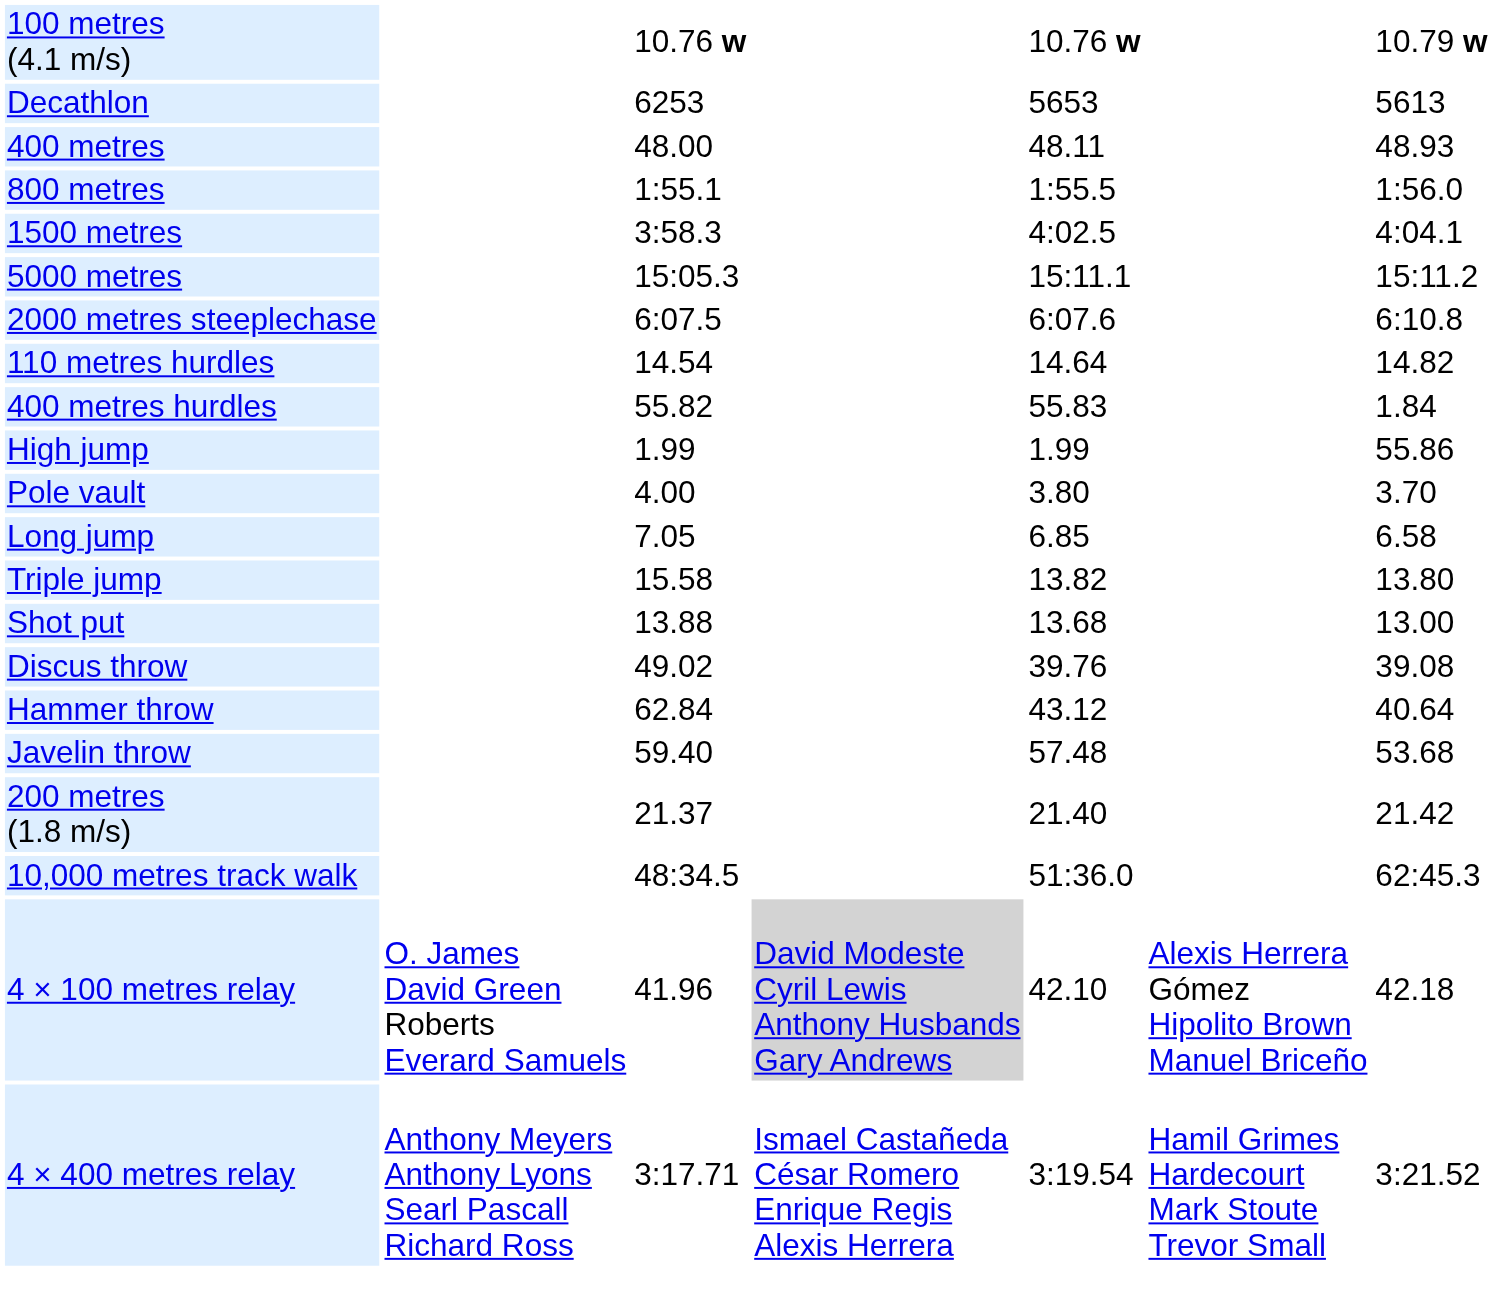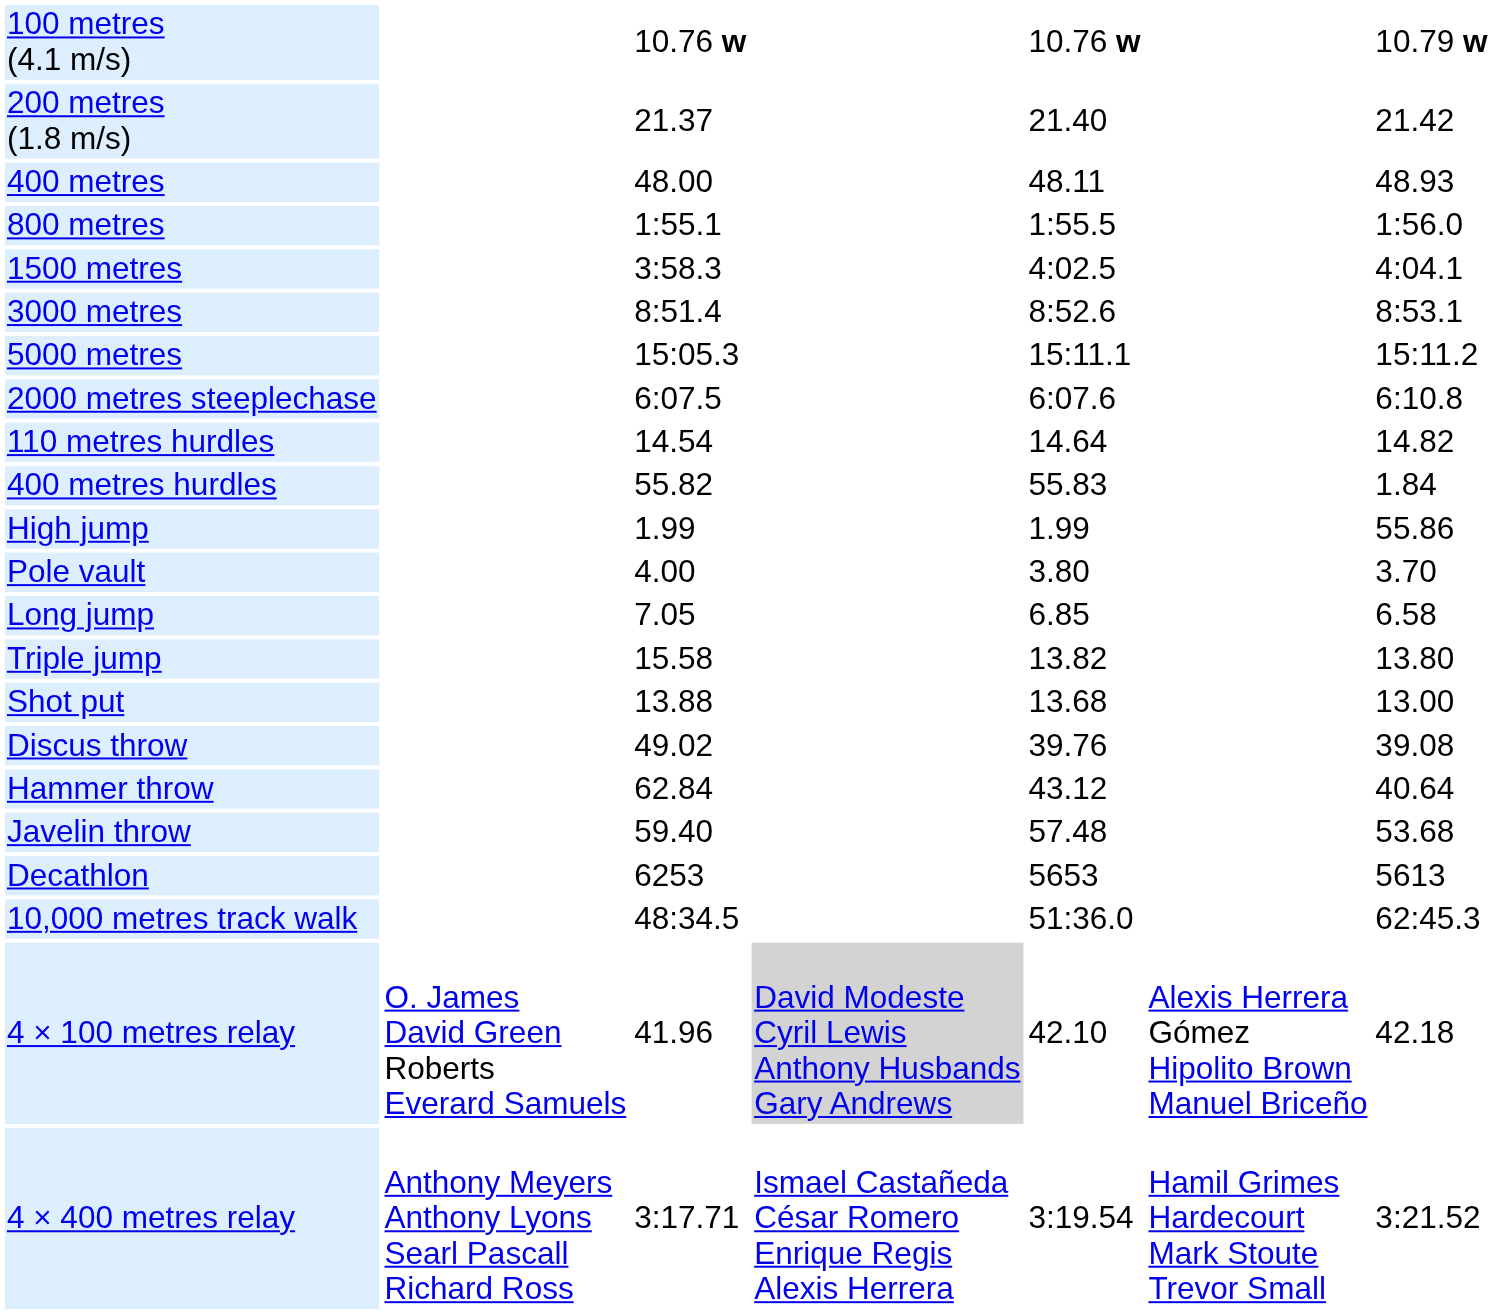rows swapped: 200 metres (1.8 m/s) <-> Decathlon
+ row: 3000 metres | 8:51.4 | 8:52.6 | 8:53.1
